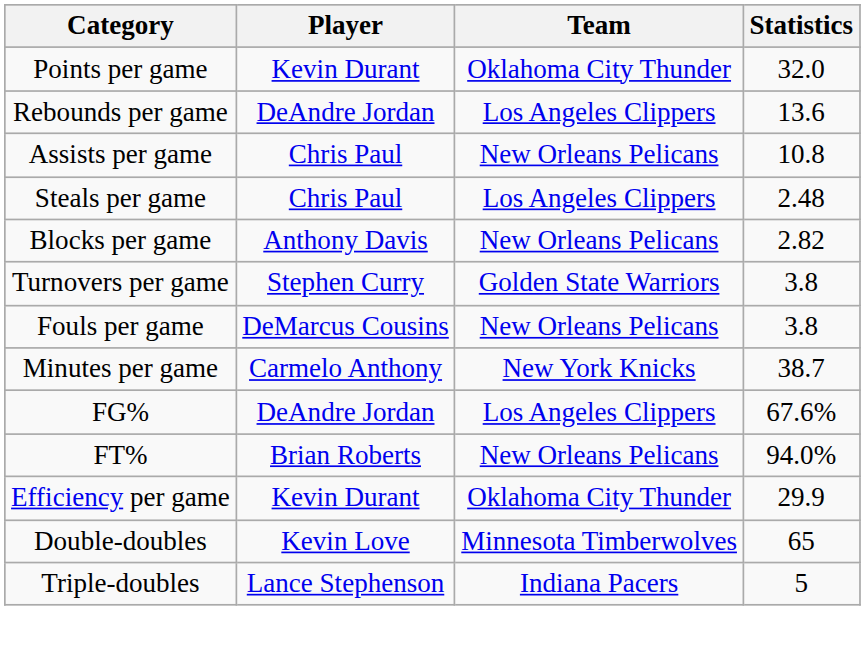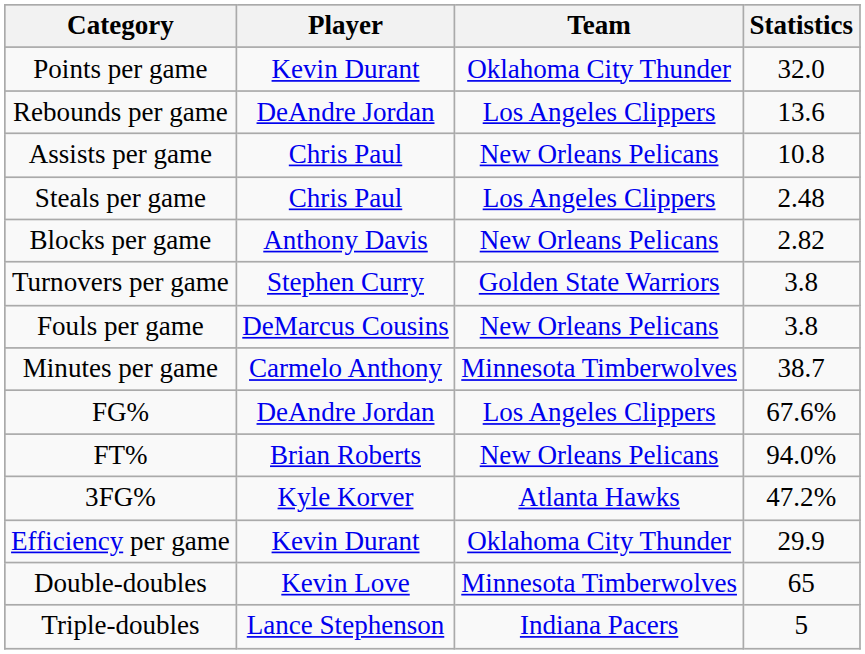Minutes per game | Team: New York Knicks -> Minnesota Timberwolves
+ row: 3FG% | Kyle Korver | Atlanta Hawks | 47.2%
